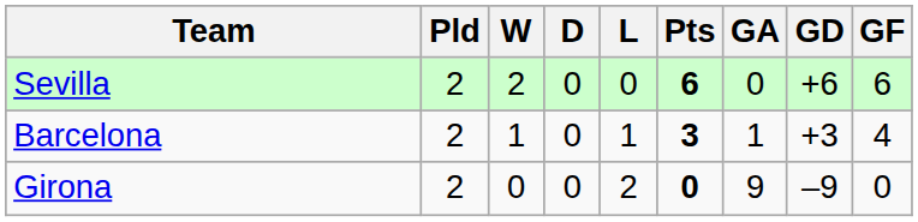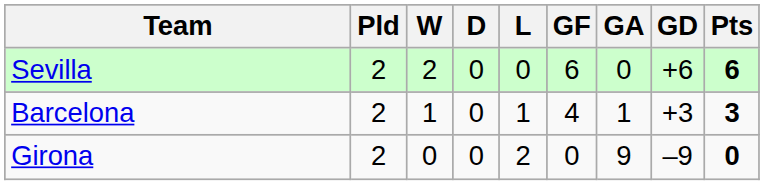columns swapped: GF <-> Pts
